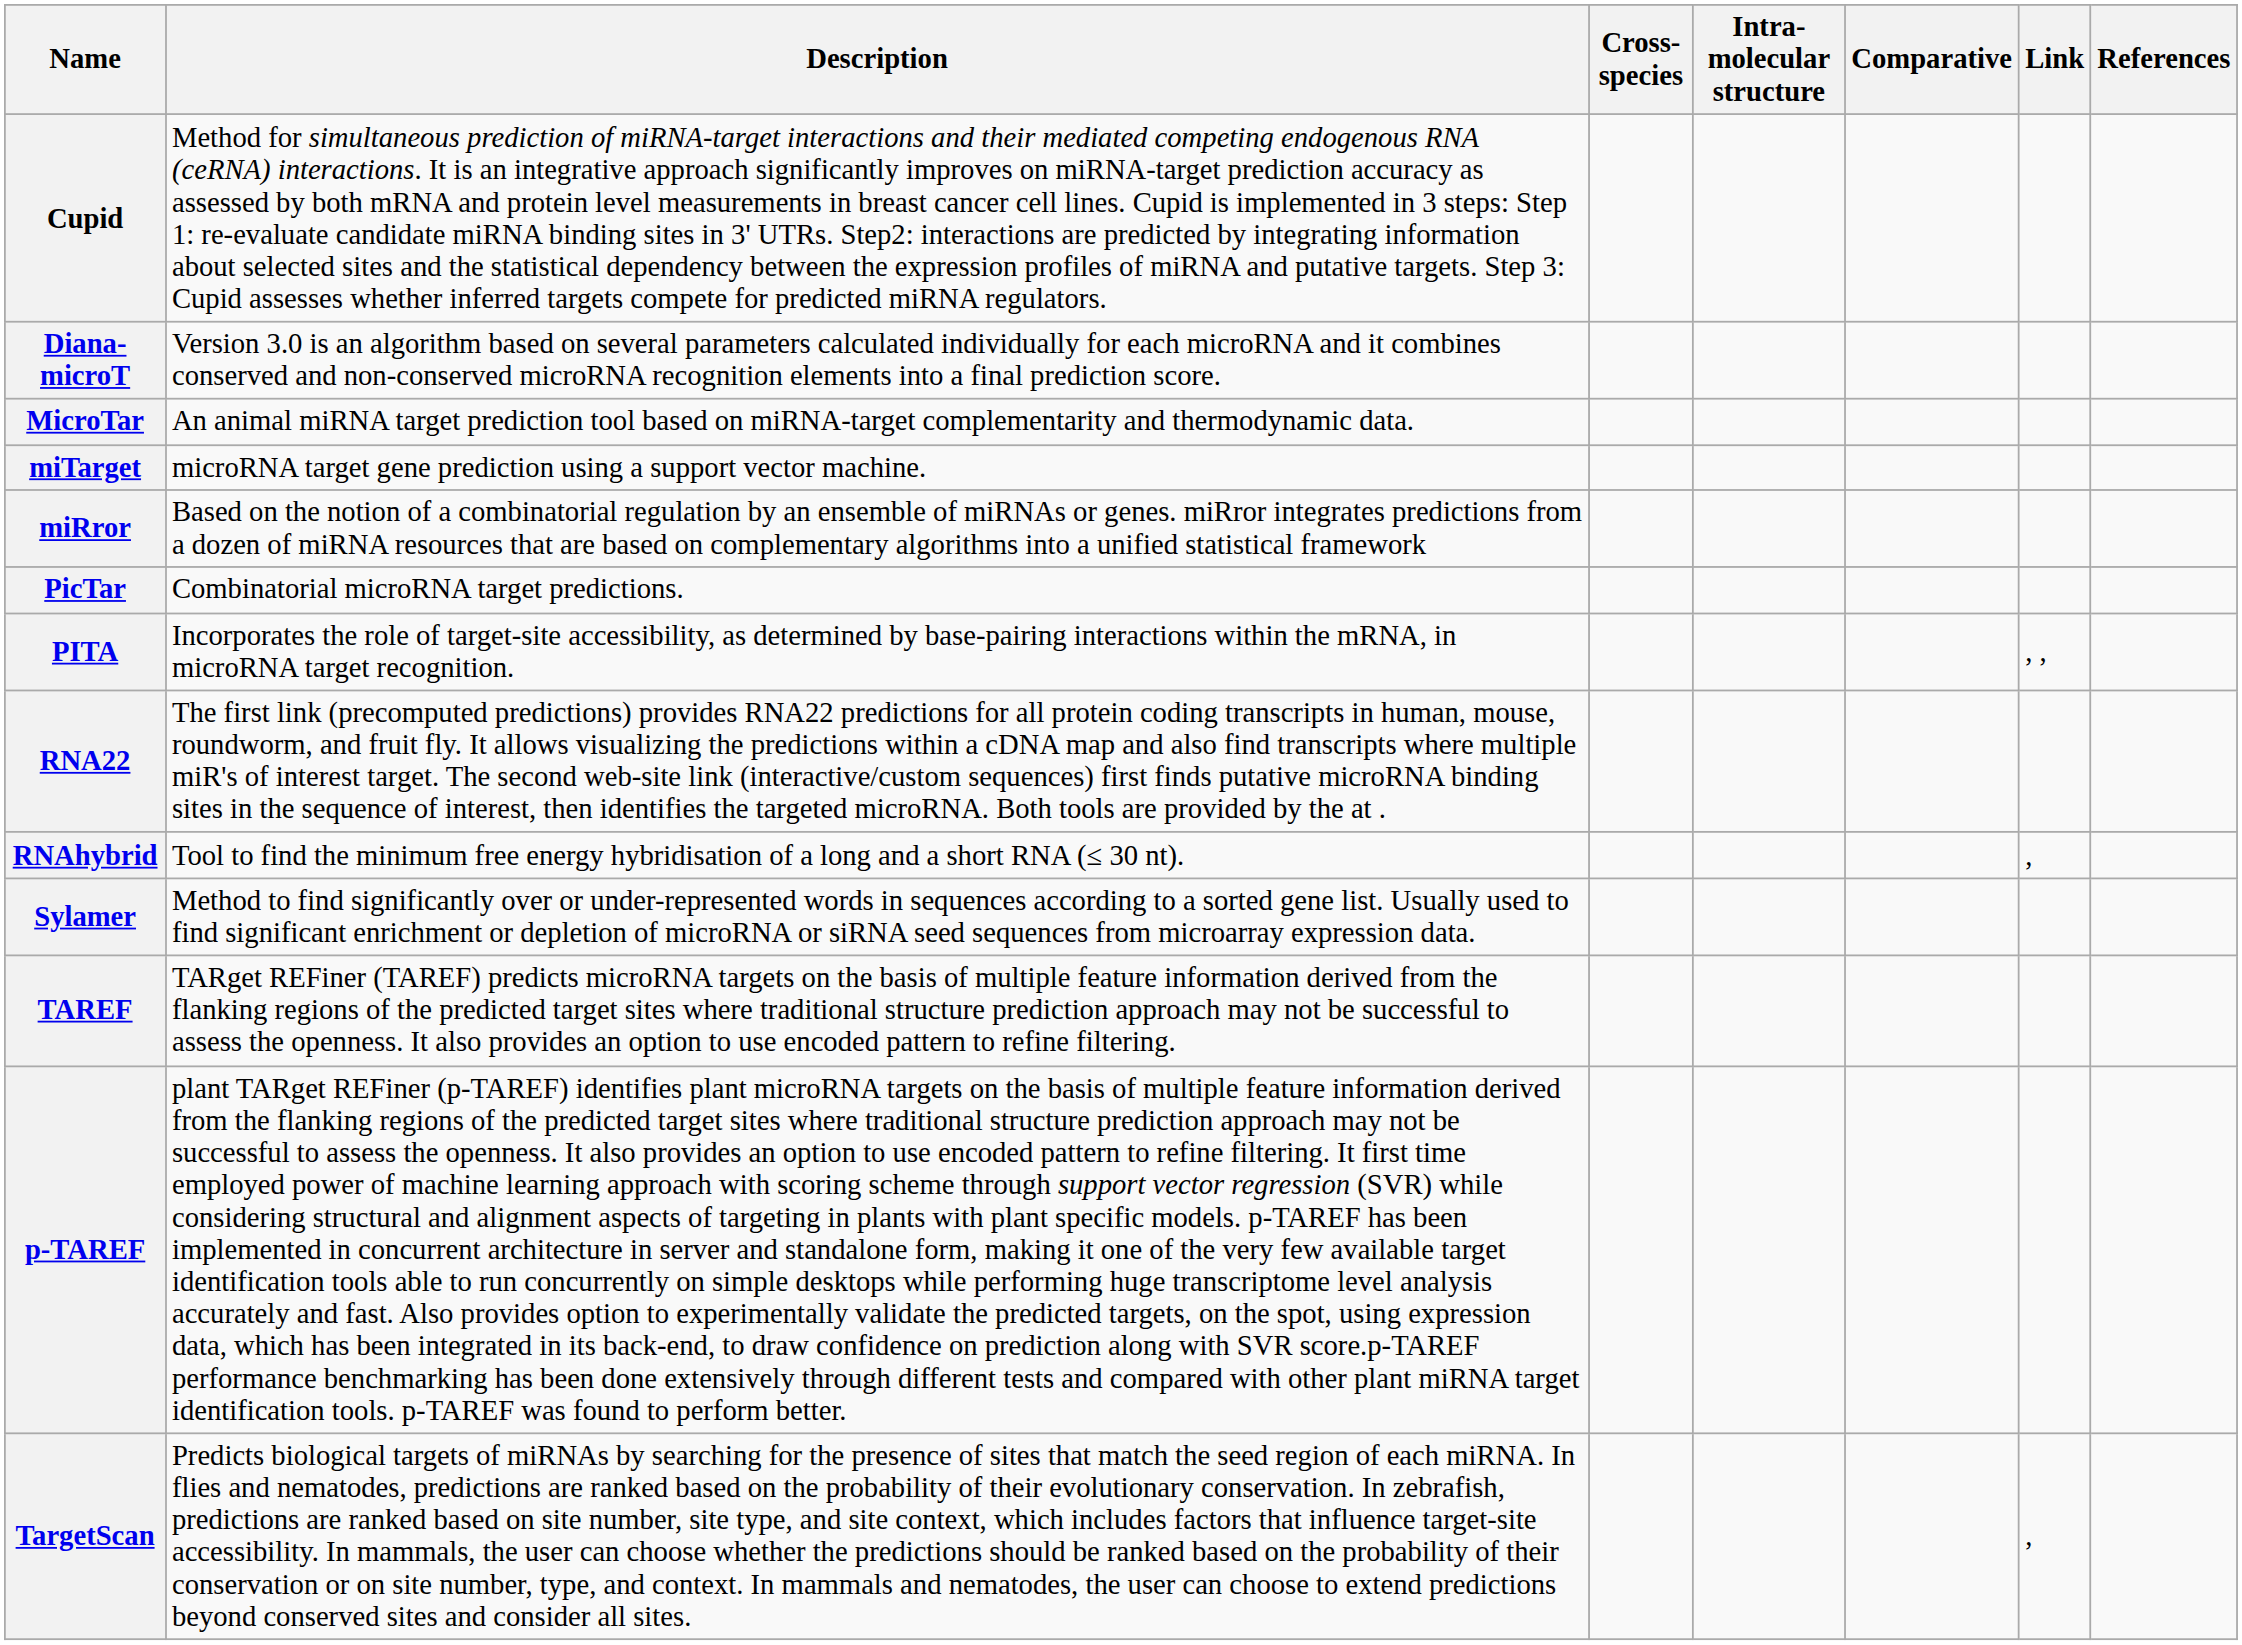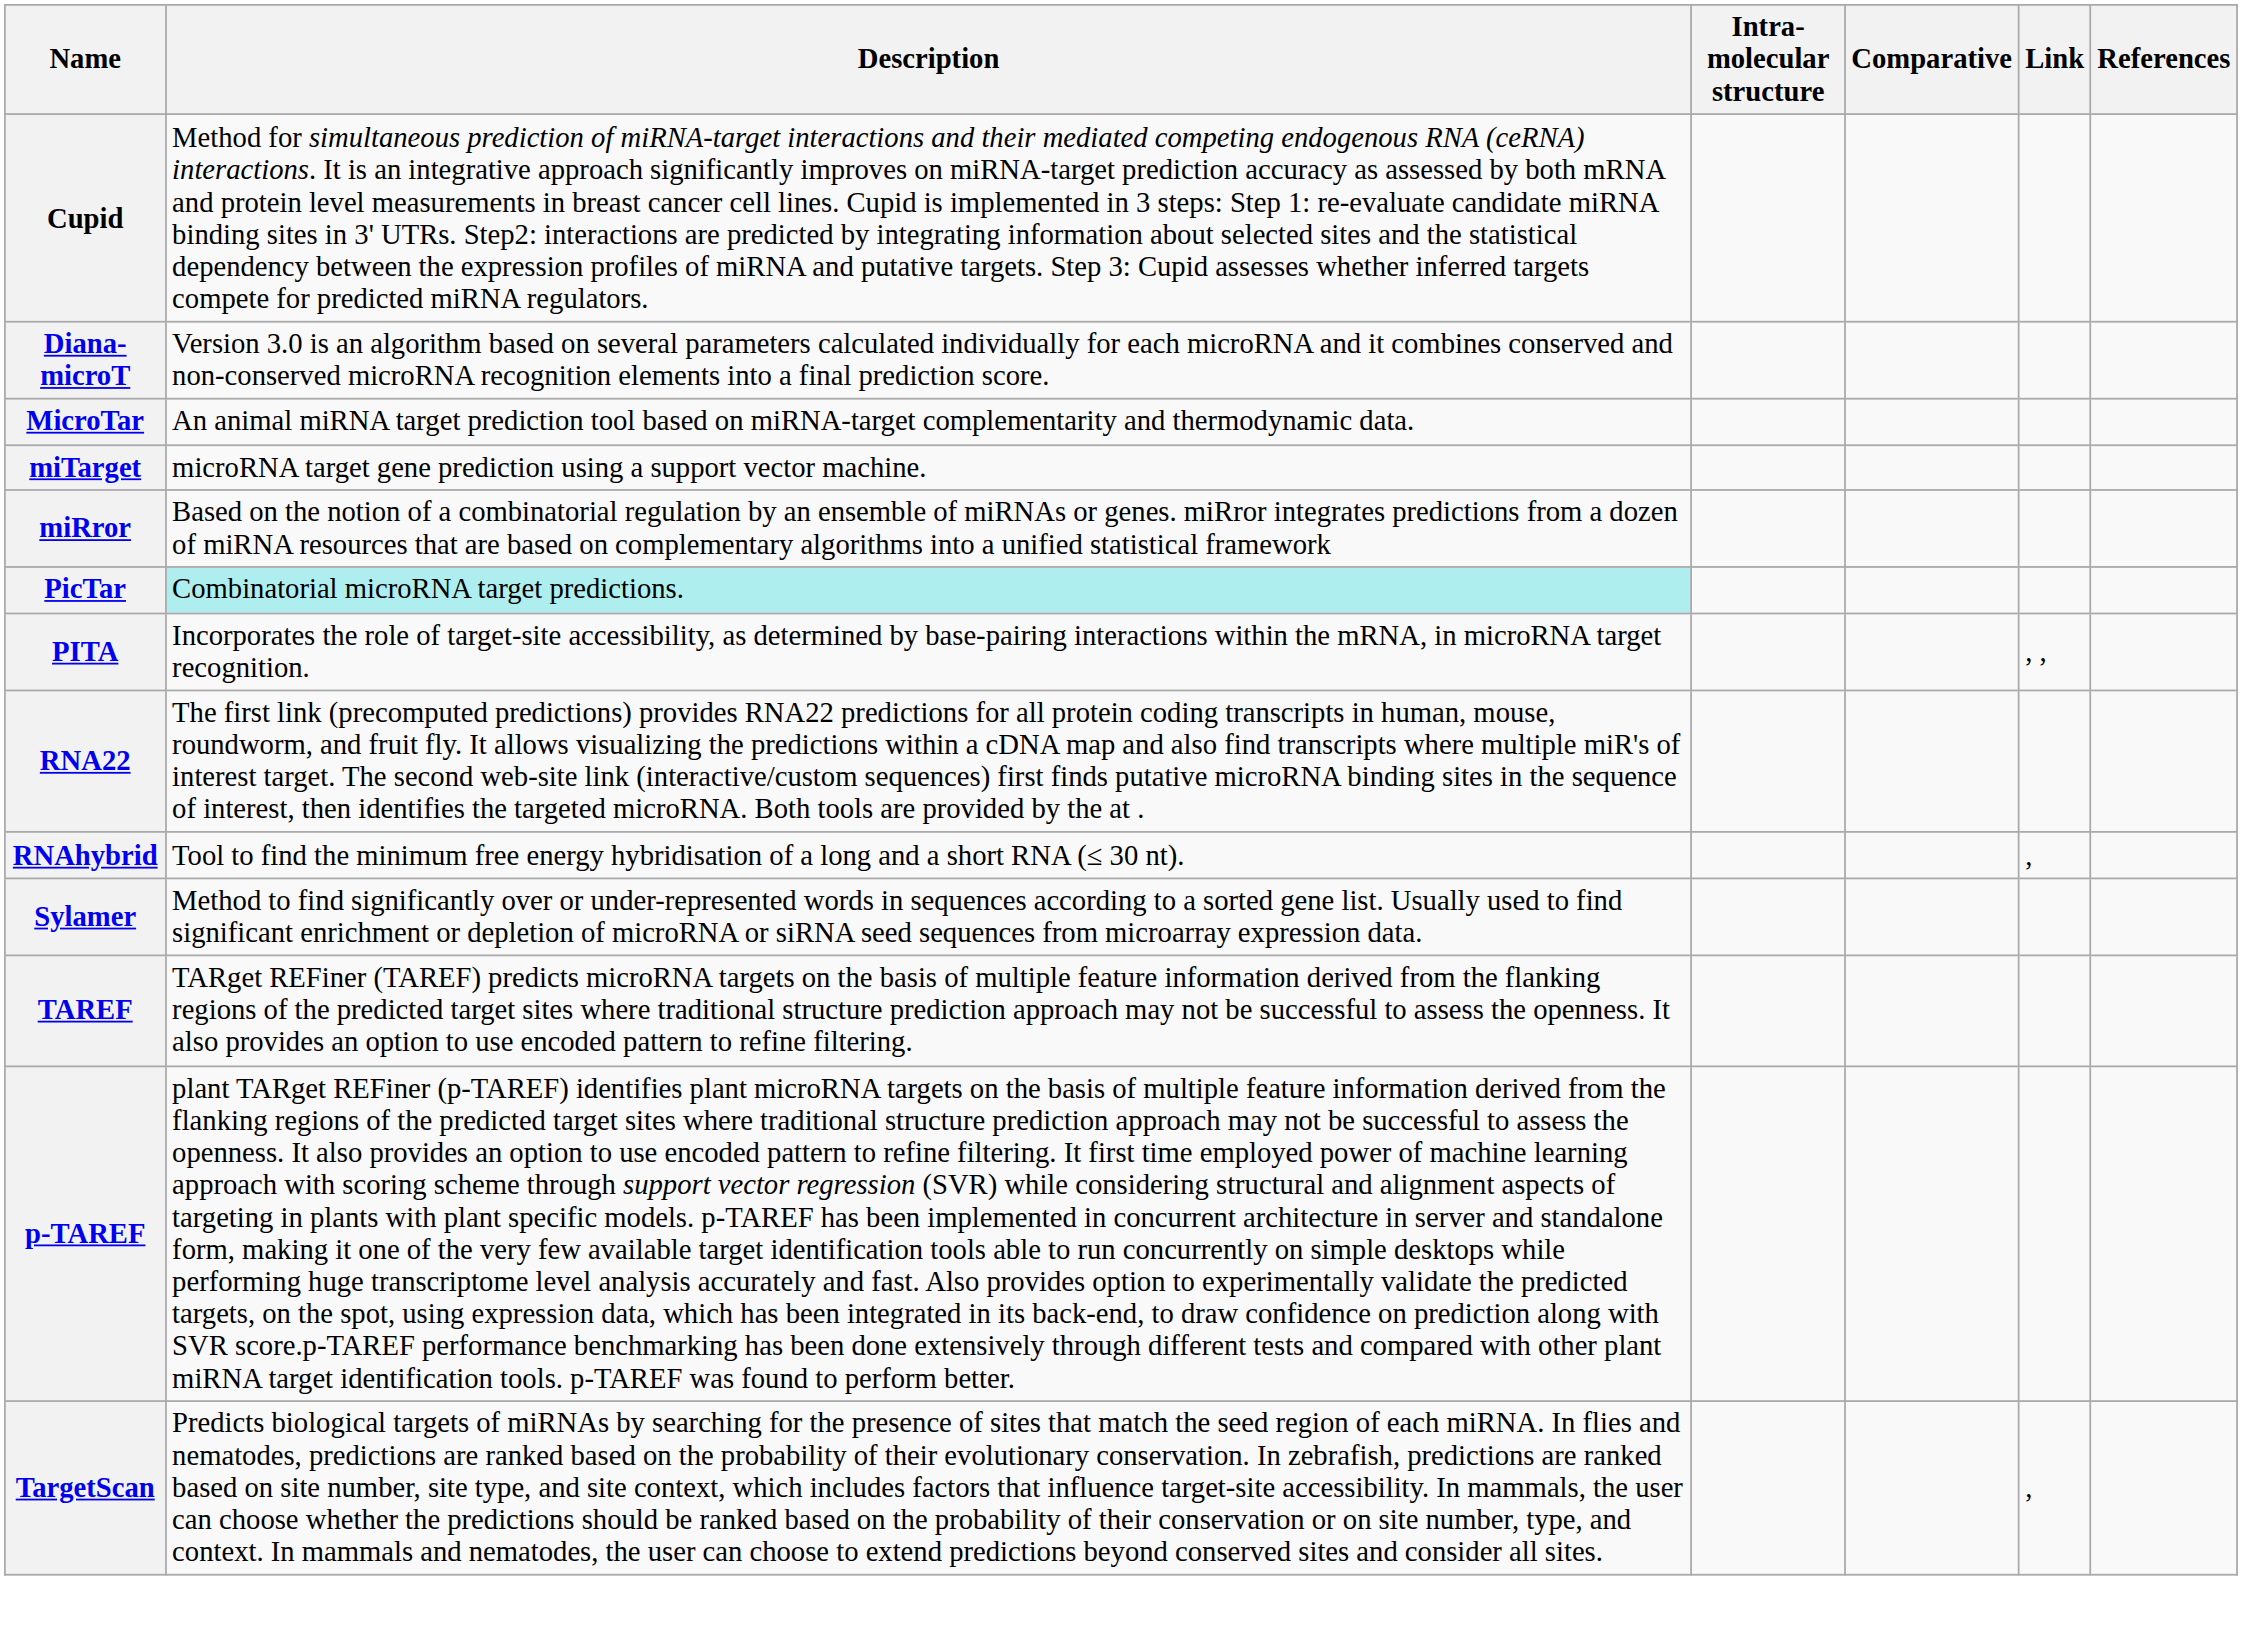- column: Cross-species
PicTar | Description: no background -> paleturquoise background
